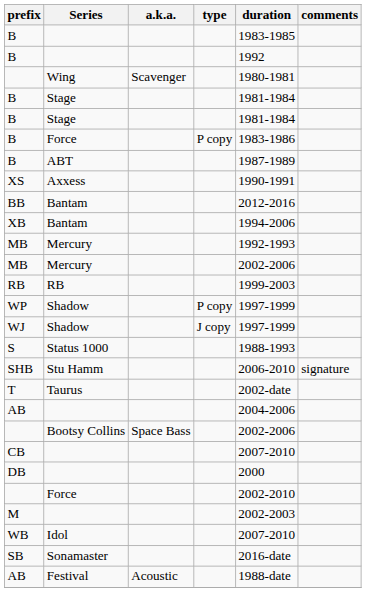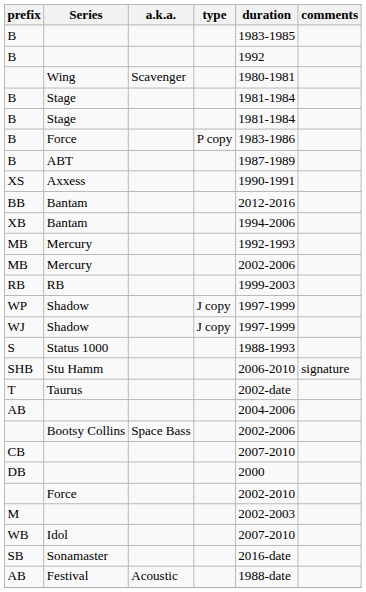WP | type: P copy -> J copy
